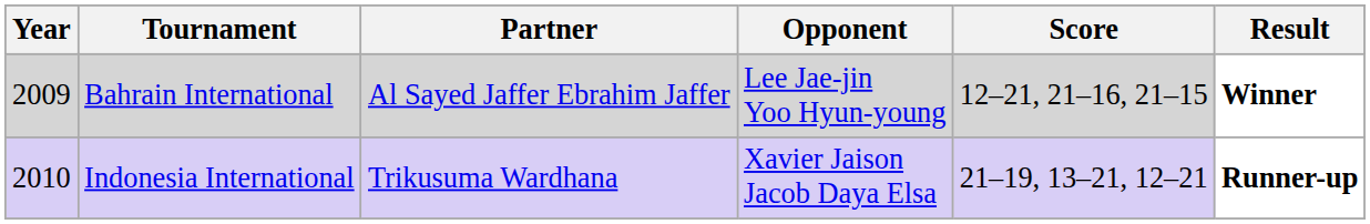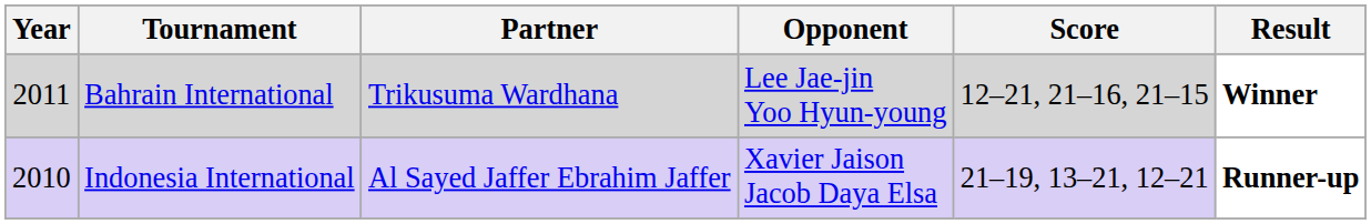Bahrain International | Year: 2009 -> 2011
Bahrain International | Partner: Al Sayed Jaffer Ebrahim Jaffer -> Trikusuma Wardhana
Indonesia International | Partner: Trikusuma Wardhana -> Al Sayed Jaffer Ebrahim Jaffer
